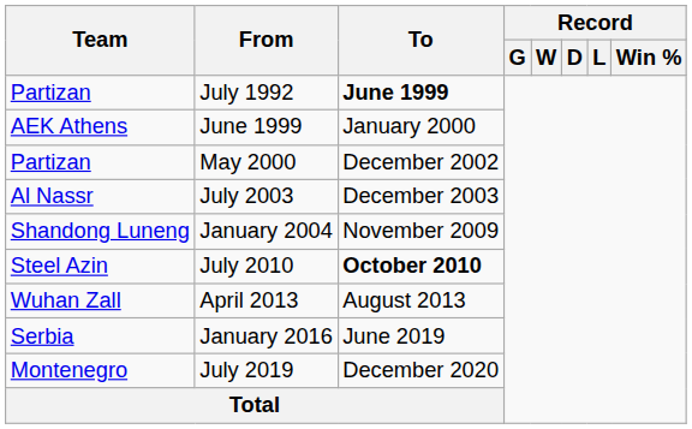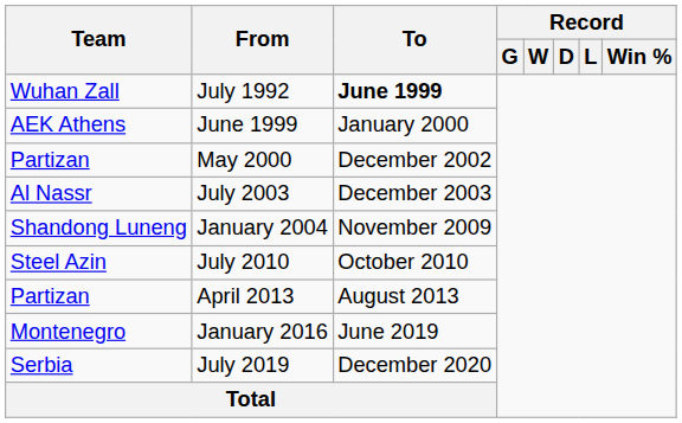July 1992 | Team: Partizan -> Wuhan Zall
July 2010 | To: bold -> normal
April 2013 | Team: Wuhan Zall -> Partizan
January 2016 | Team: Serbia -> Montenegro
July 2019 | Team: Montenegro -> Serbia
